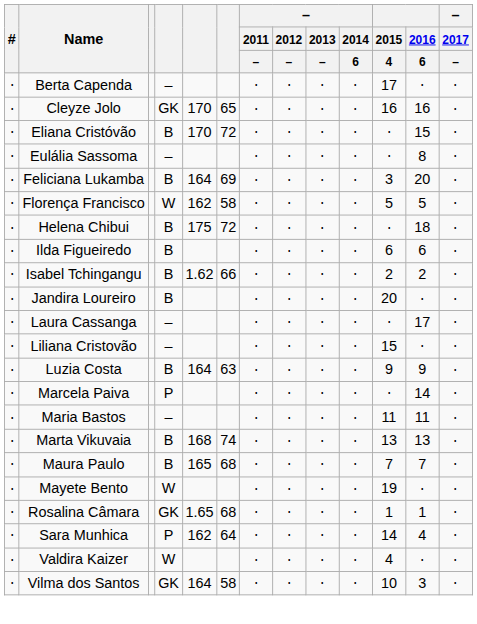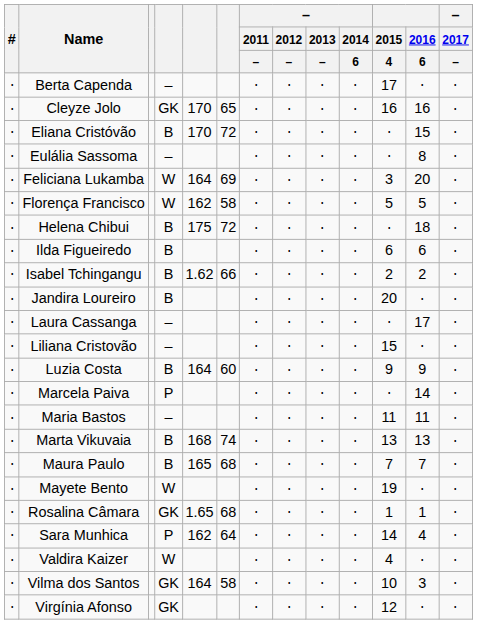Feliciana Lukamba | column 4: B -> W
Luzia Costa | column 6: 63 -> 60
+ row: ⋅ | Virgínia Afonso | GK | ⋅ | ⋅ | ⋅ | ⋅ | 12 | ⋅ | ⋅
